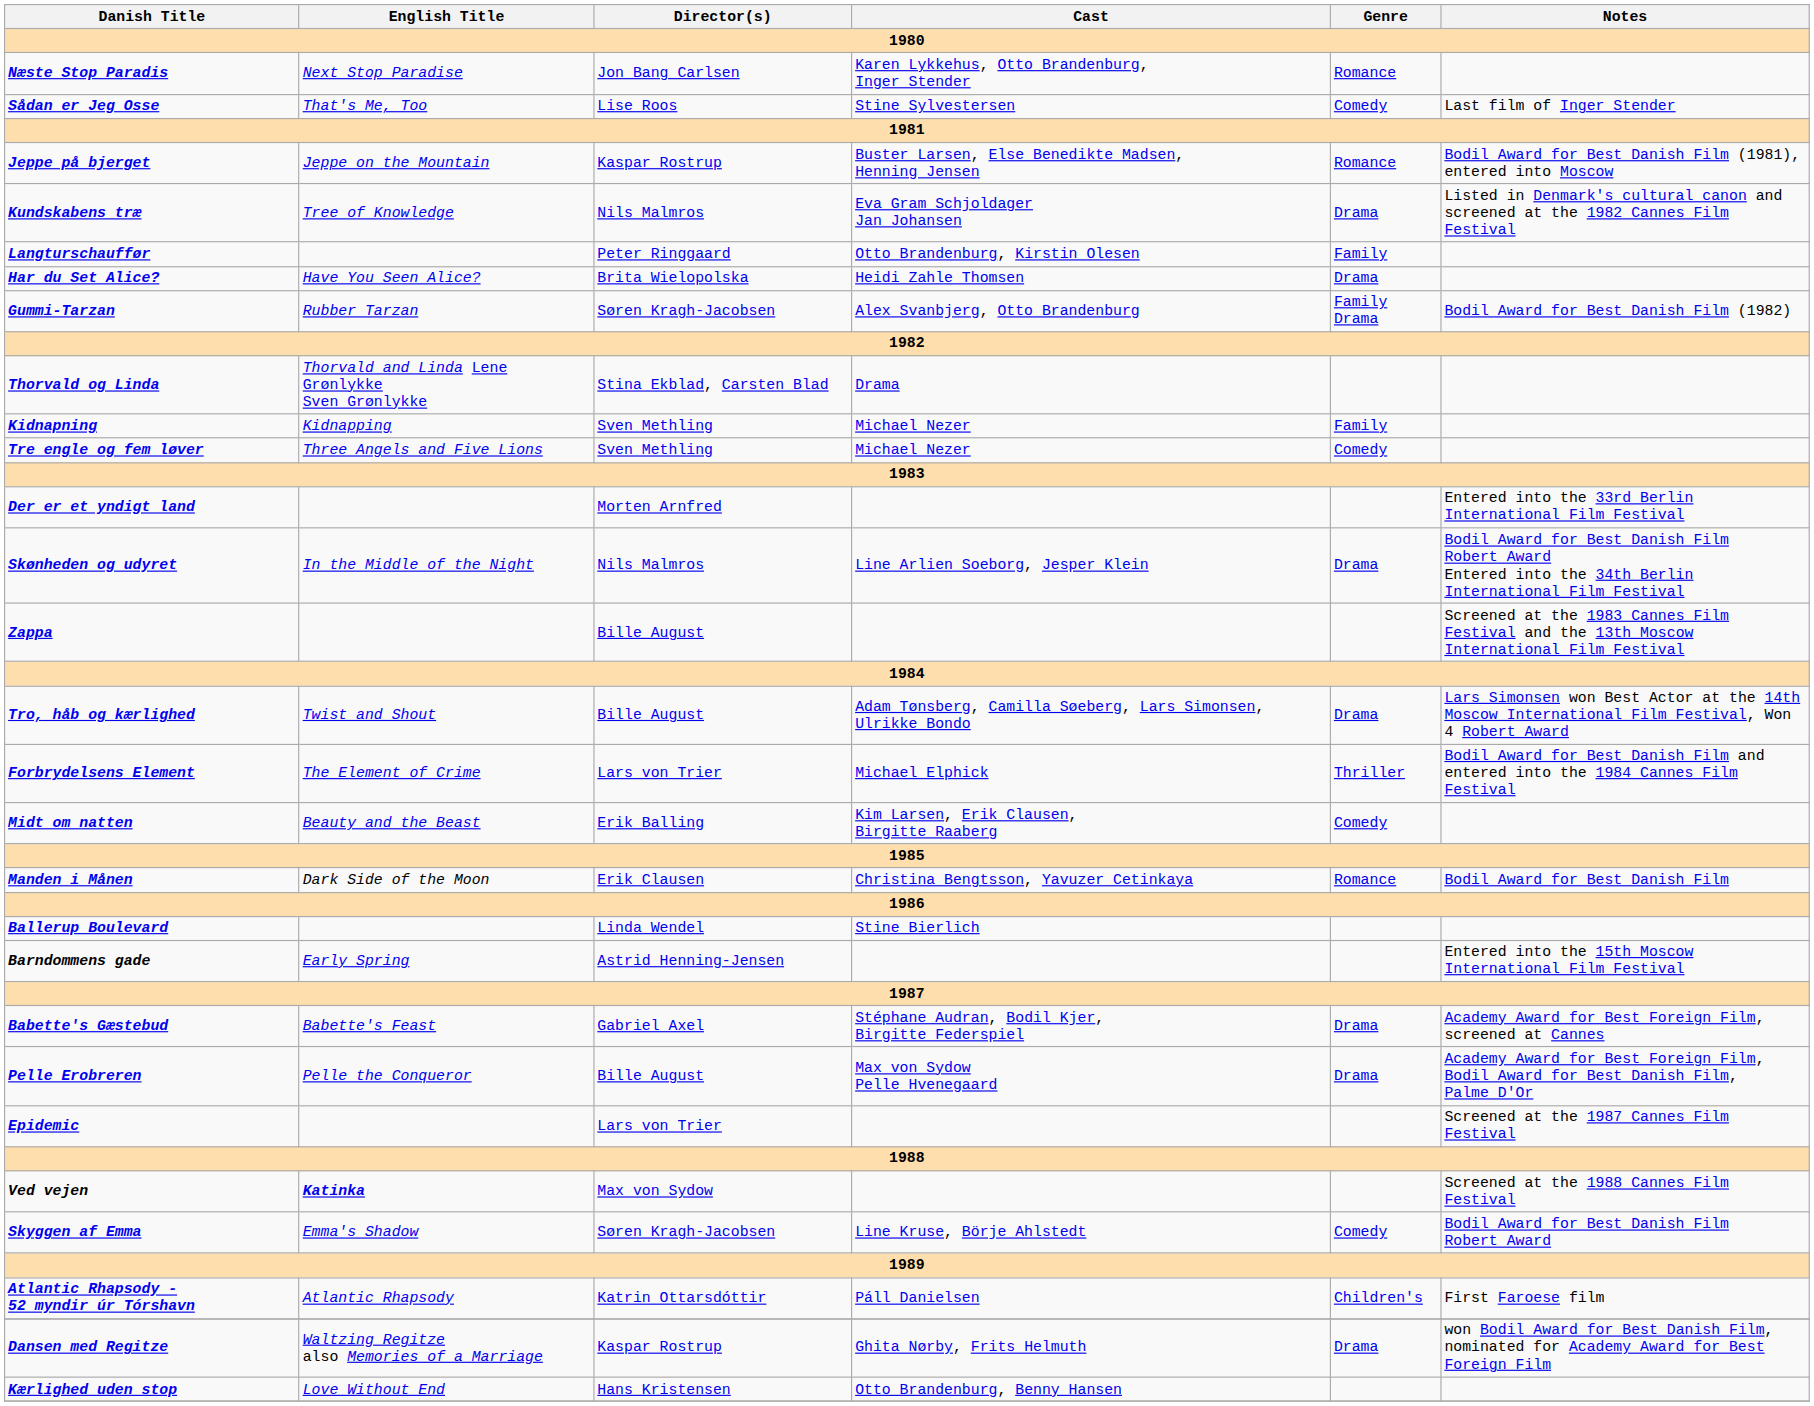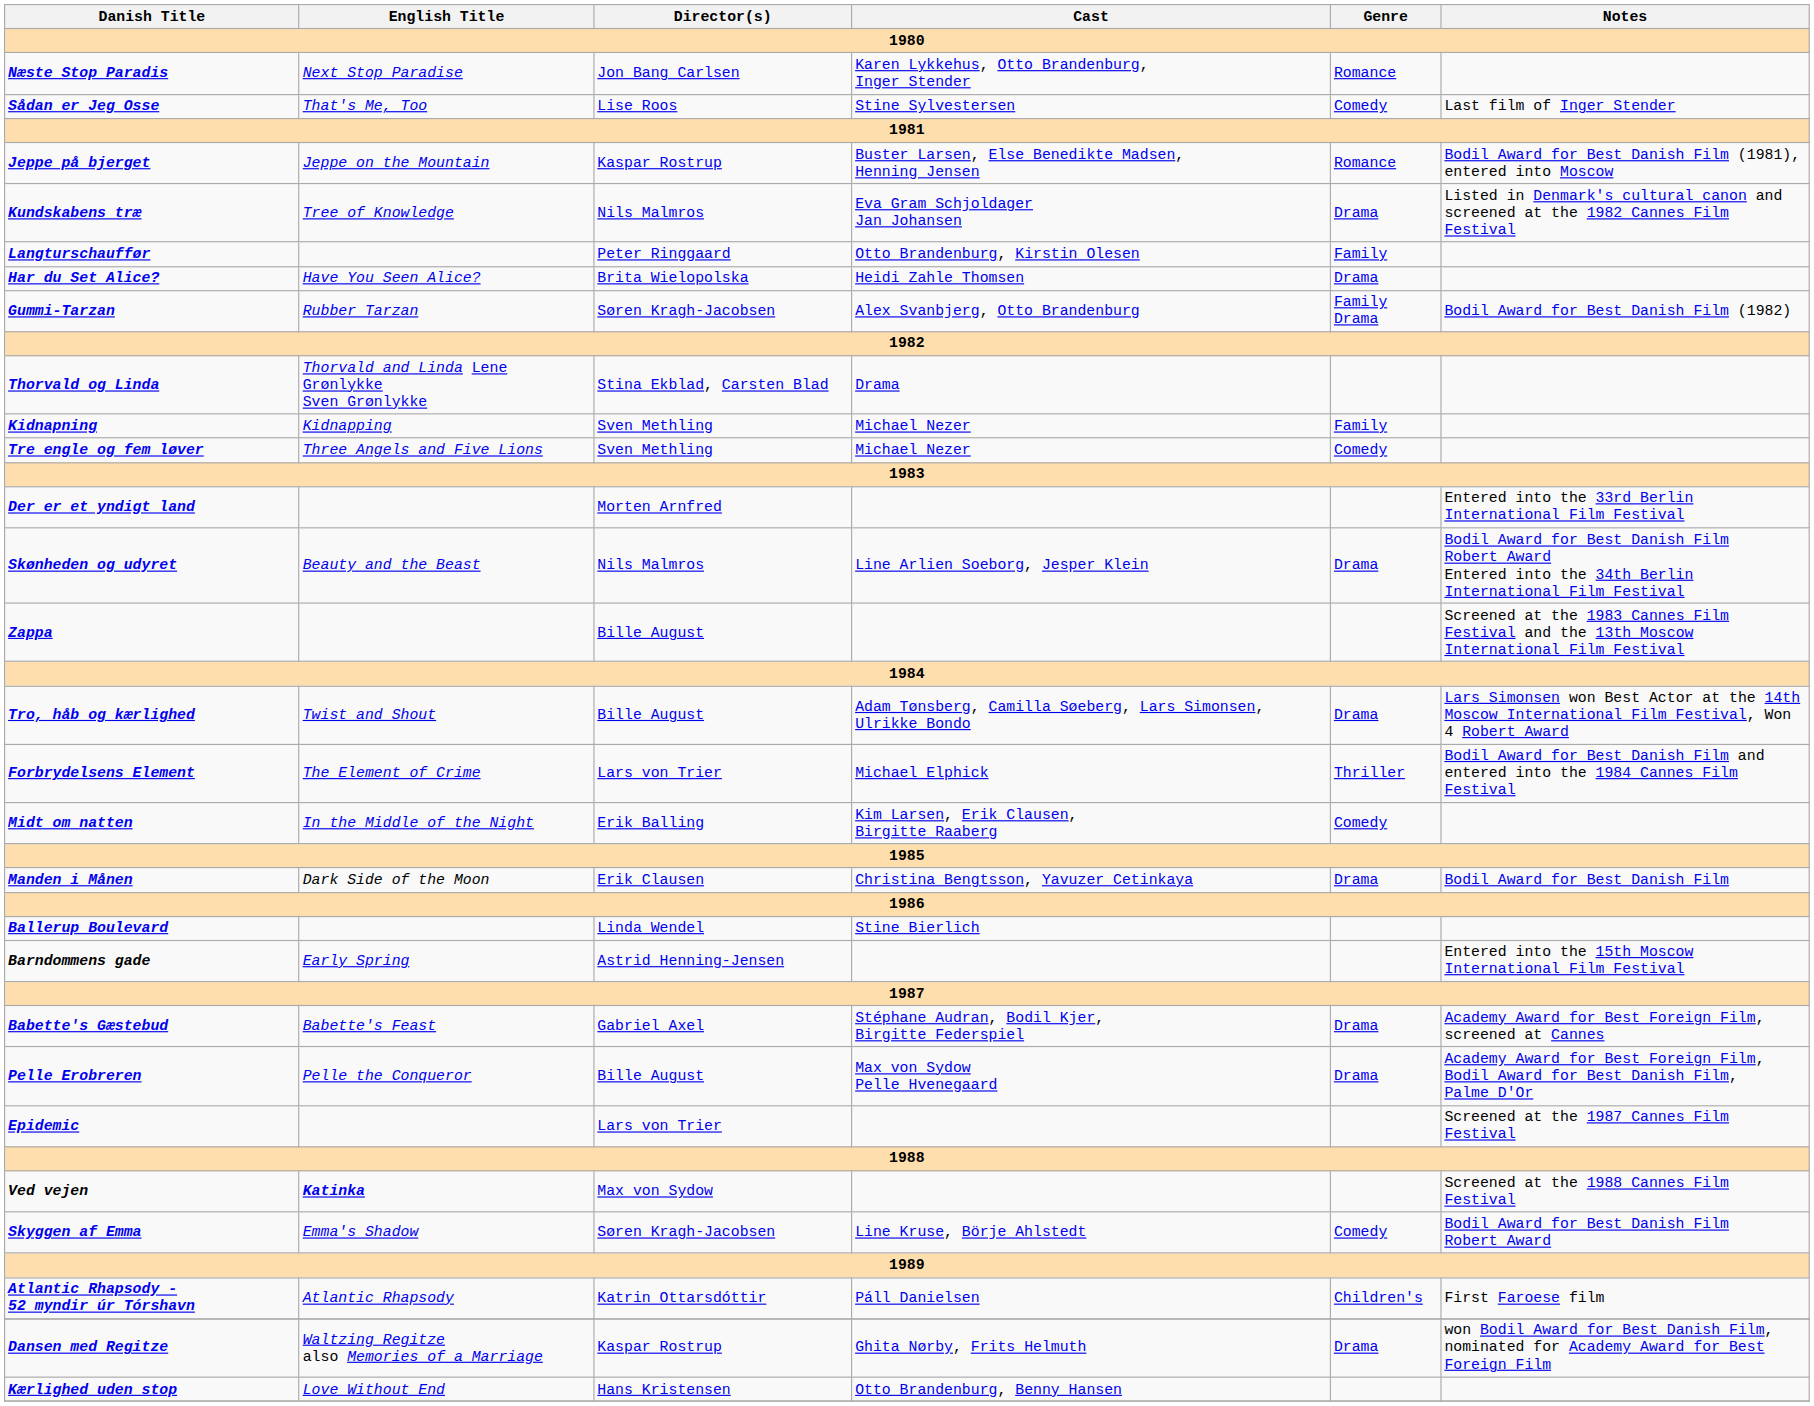Skønheden og udyret | English Title: In the Middle of the Night -> Beauty and the Beast
Midt om natten | English Title: Beauty and the Beast -> In the Middle of the Night
Manden i Månen | Genre: Romance -> Drama
